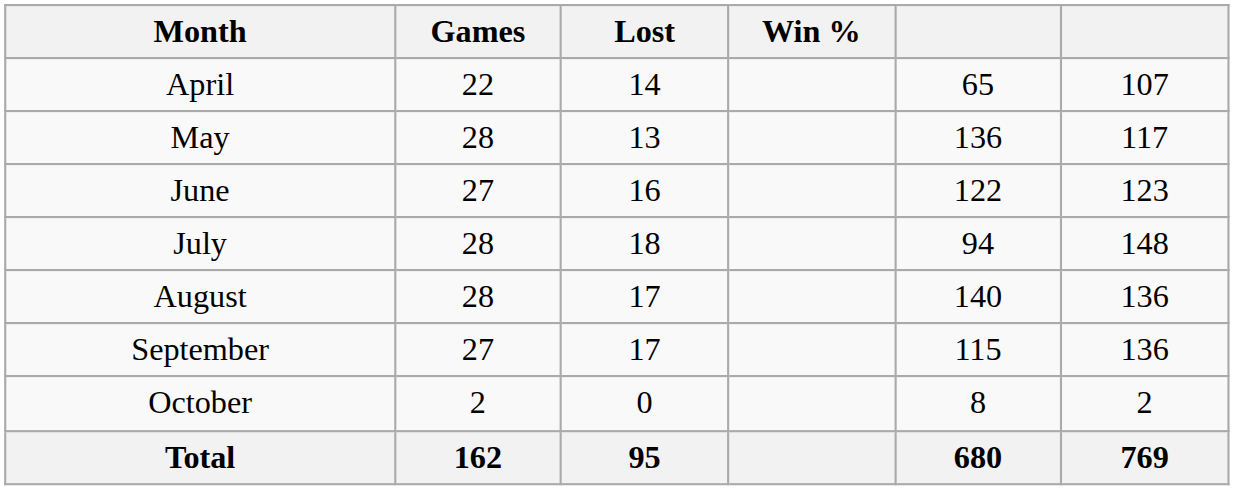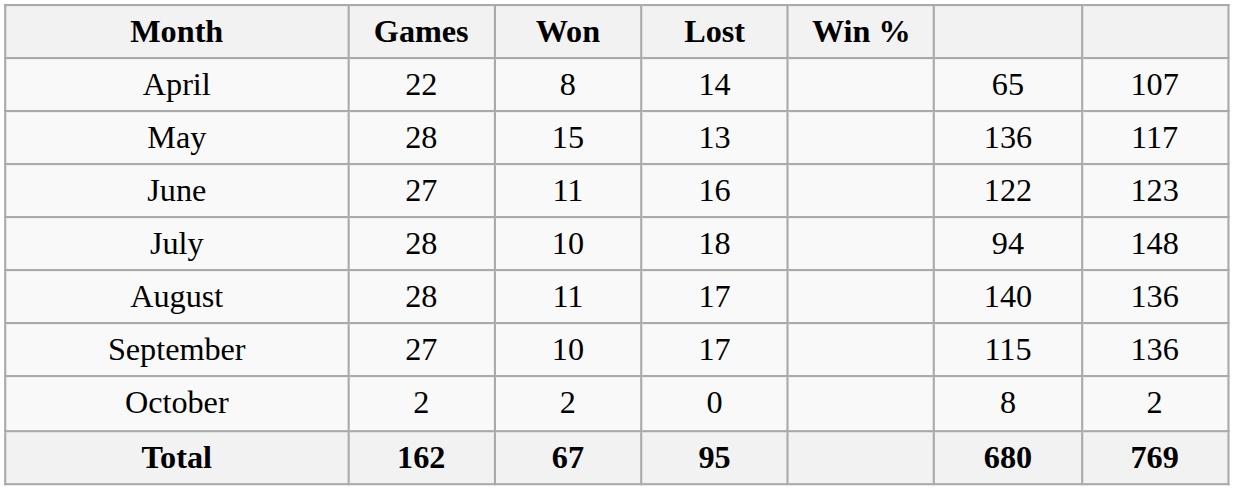+ column: Won | 8 | 15 | 11 | 10 | 11 | 10 | 2 | 67
